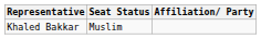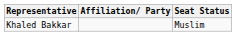columns swapped: Affiliation/ Party <-> Seat Status
